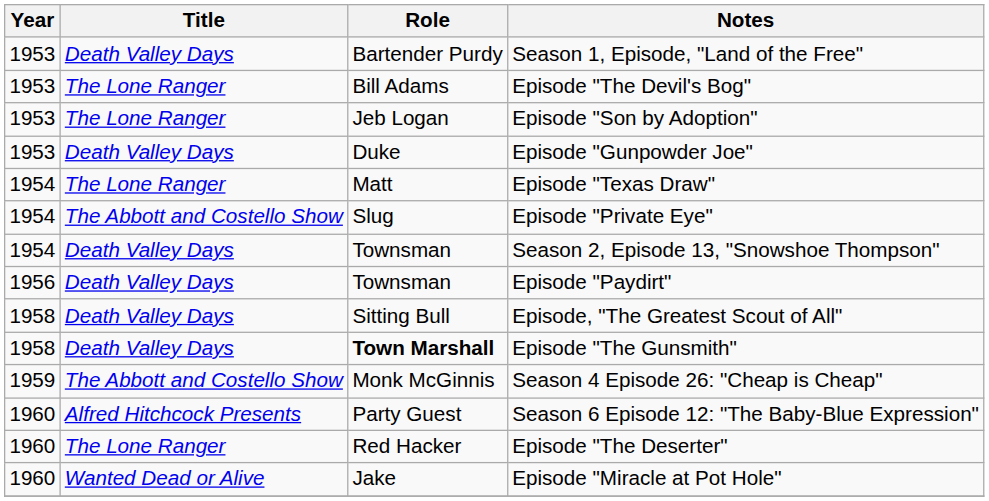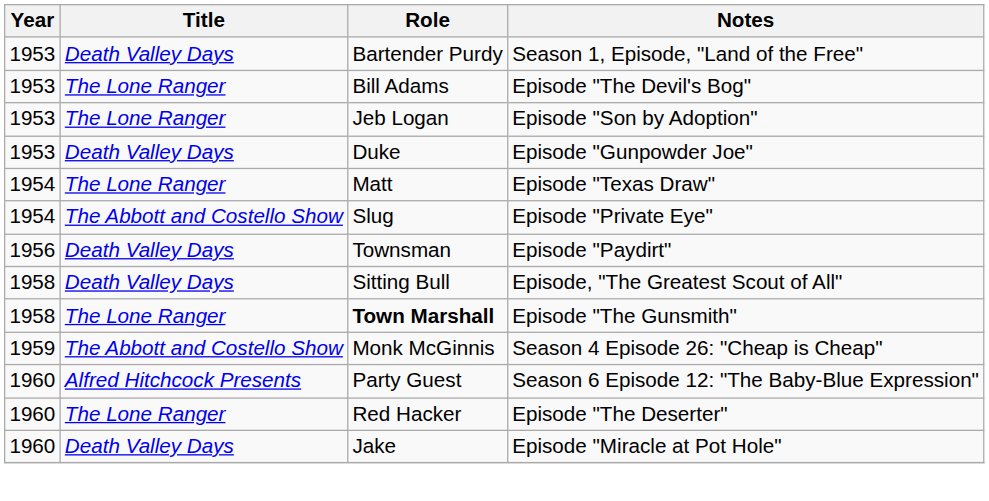- row: 1954 | Death Valley Days | Townsman | Season 2, Episode 13, "Snowshoe Thompson"
Episode "The Gunsmith" | Title: Death Valley Days -> The Lone Ranger
Episode "Miracle at Pot Hole" | Title: Wanted Dead or Alive -> Death Valley Days
